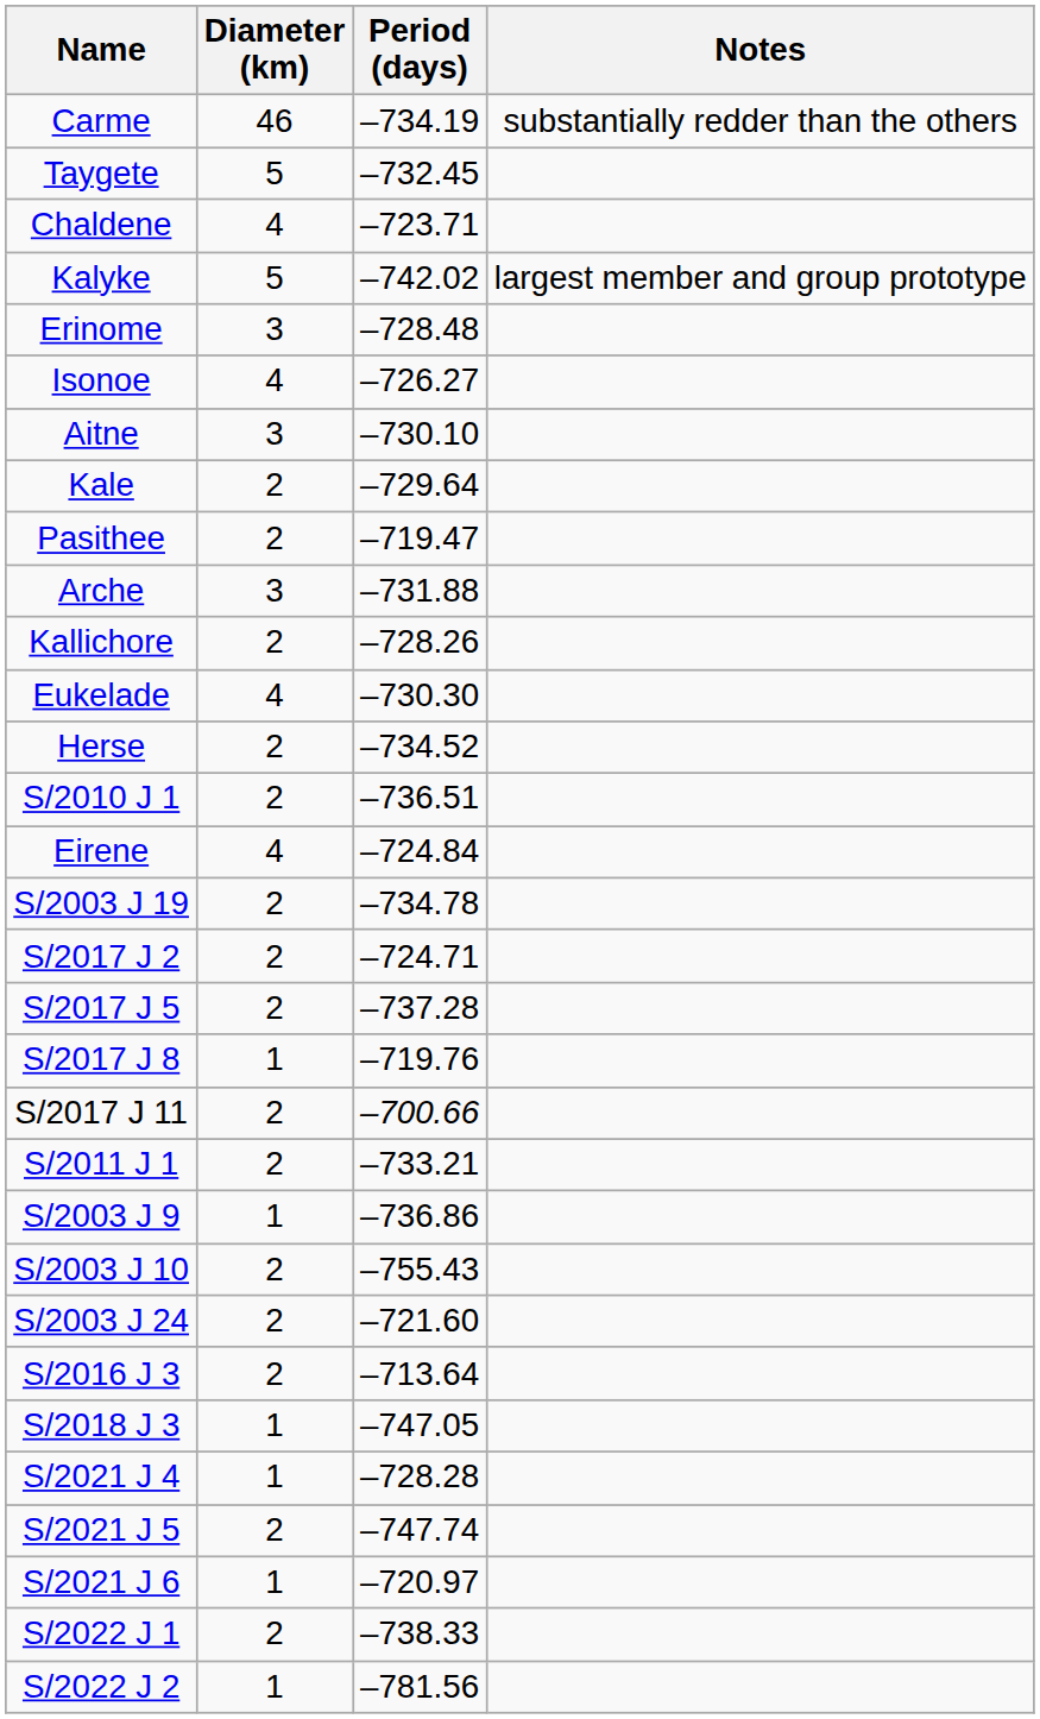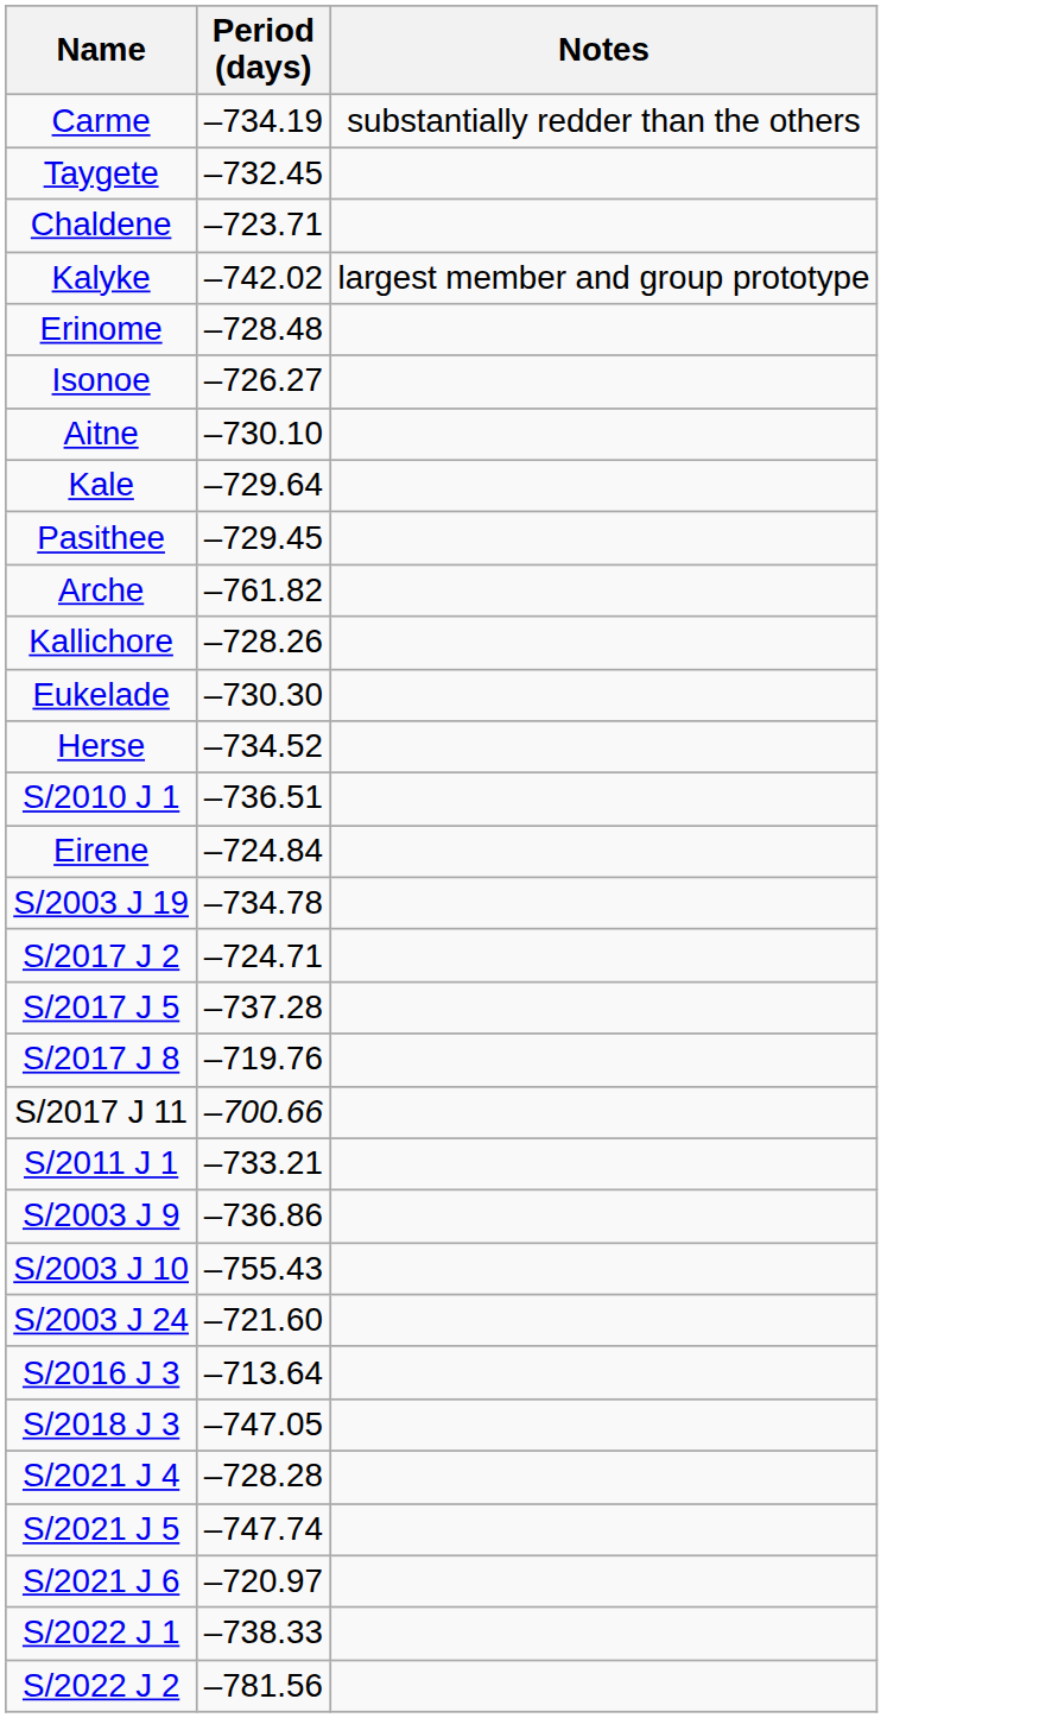- column: Diameter (km) | 46 | 5 | 4 | 5 | 3 | 4 | 3 | 2 | 2 | 3 | 2 | 4 | 2 | 2 | 4 | 2 | 2 | 2 | 1 | 2 | 2 | 1 | 2 | 2 | 2 | 1 | 1 | 2 | 1 | 2 | 1
Pasithee | Period (days): –719.47 -> –729.45
Arche | Period (days): –731.88 -> –761.82
